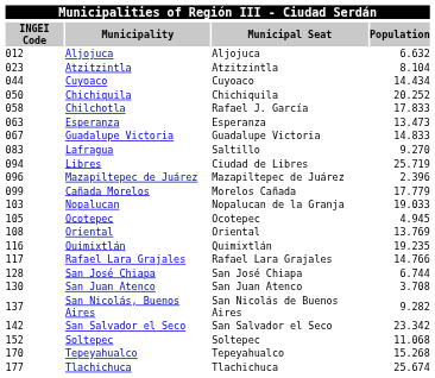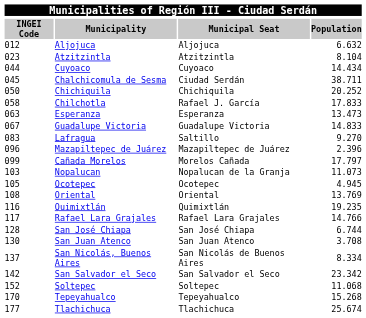+ row: 045 | Chalchicomula de Sesma | Ciudad Serdán | 38.711
- row: 094 | Libres | Ciudad de Libres | 25.719
Cañada Morelos | column 4: 17.779 -> 17.797
Nopalucan | column 4: 19.033 -> 11.073
San Nicolás, Buenos Aires | column 4: 9.282 -> 8.334
